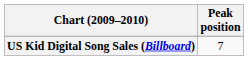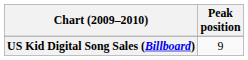US Kid Digital Song Sales (Billboard) | Peak position: 7 -> 9
